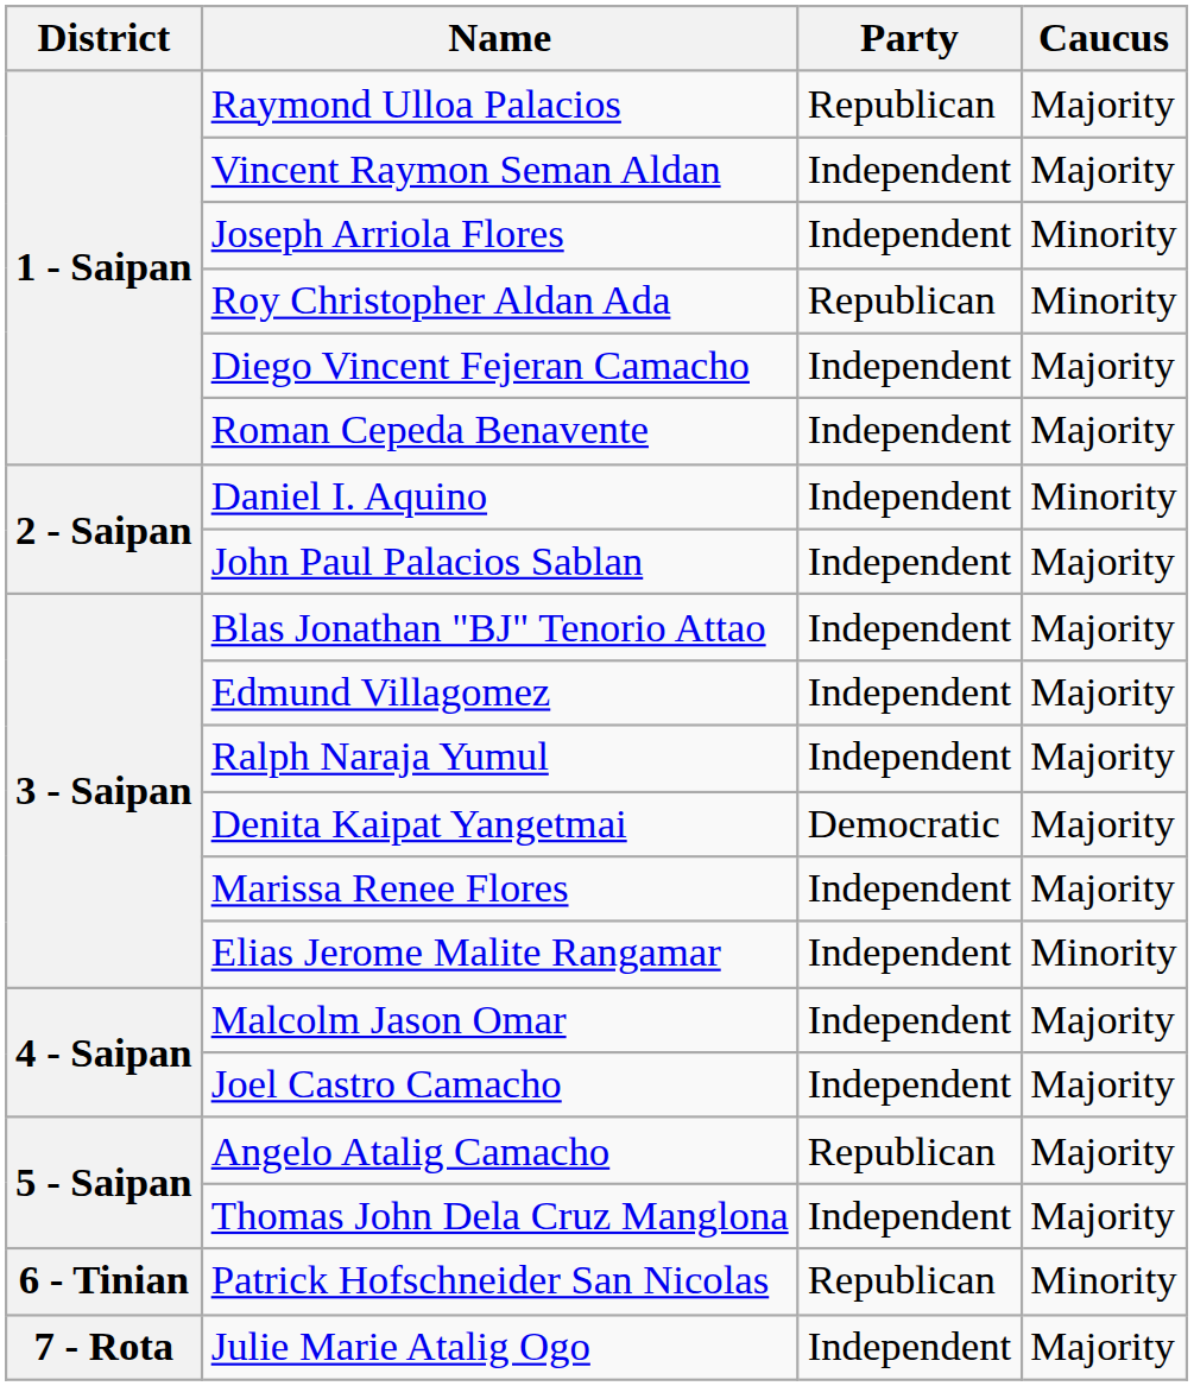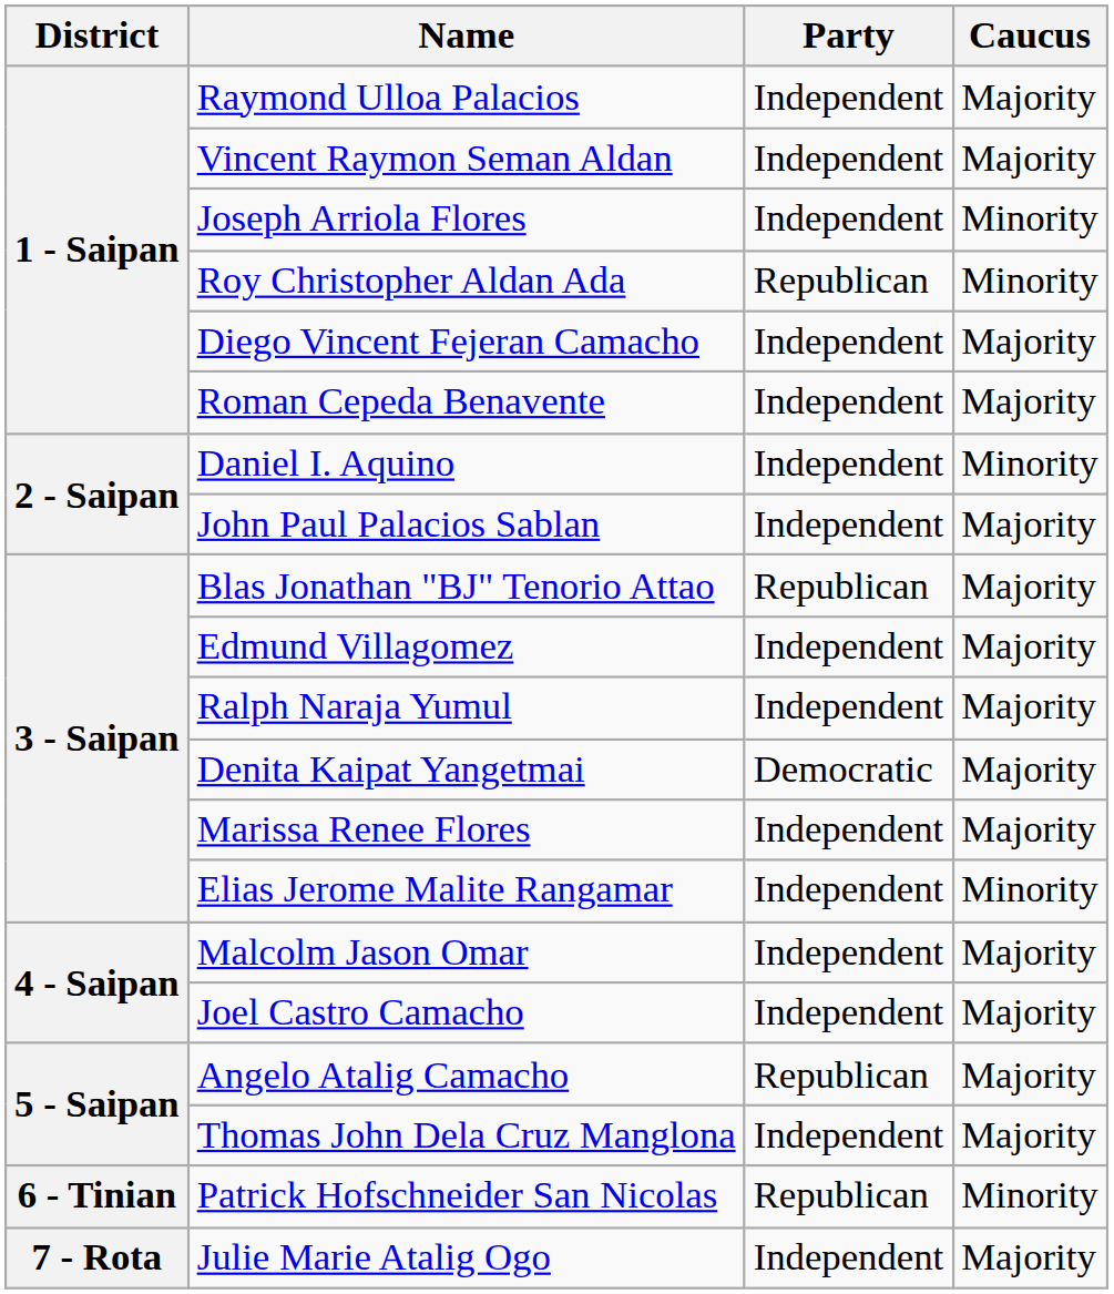Raymond Ulloa Palacios | Party: Republican -> Independent
Blas Jonathan "BJ" Tenorio Attao | Party: Independent -> Republican
